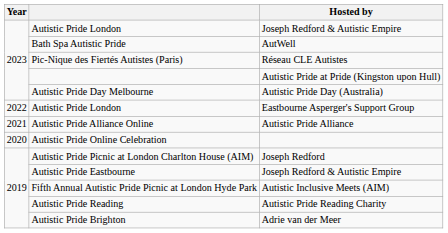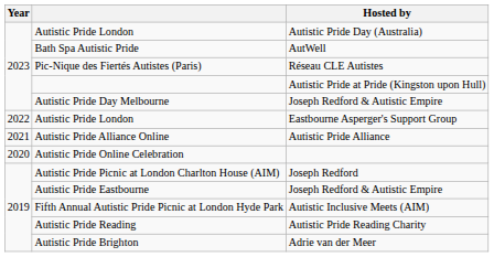2023 / Autistic Pride London | Hosted by: Joseph Redford & Autistic Empire -> Autistic Pride Day (Australia)
Autistic Pride Day Melbourne | Hosted by: Autistic Pride Day (Australia) -> Joseph Redford & Autistic Empire
